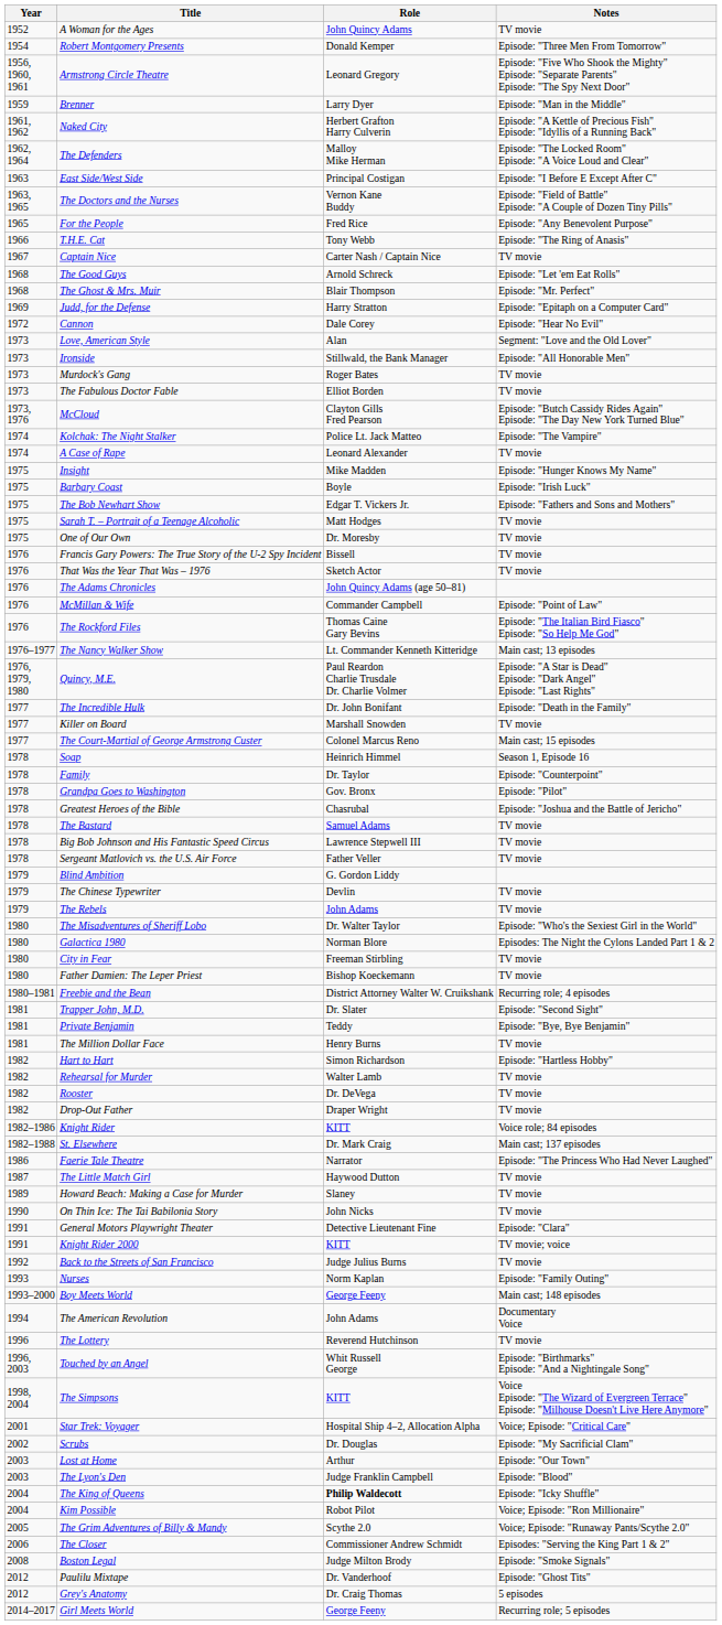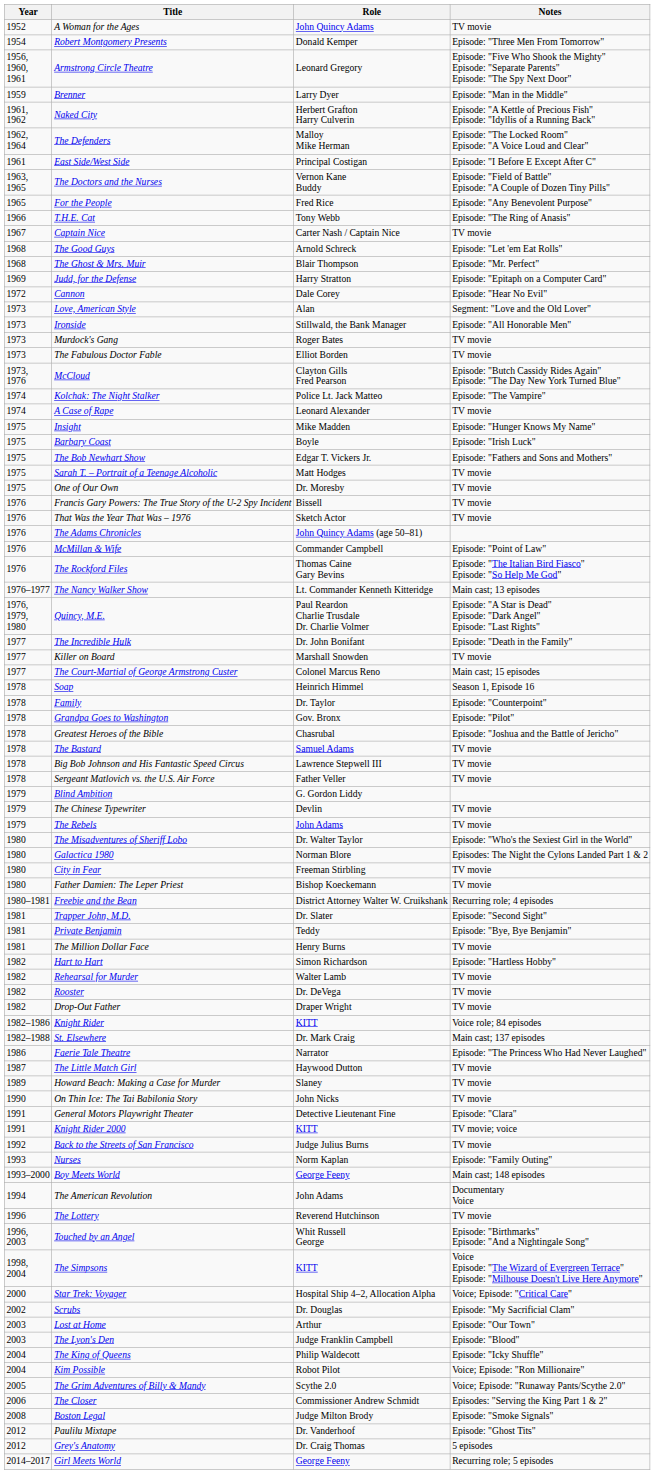East Side/West Side | Year: 1963 -> 1961
Star Trek: Voyager | Year: 2001 -> 2000
The King of Queens | Role: bold -> normal
